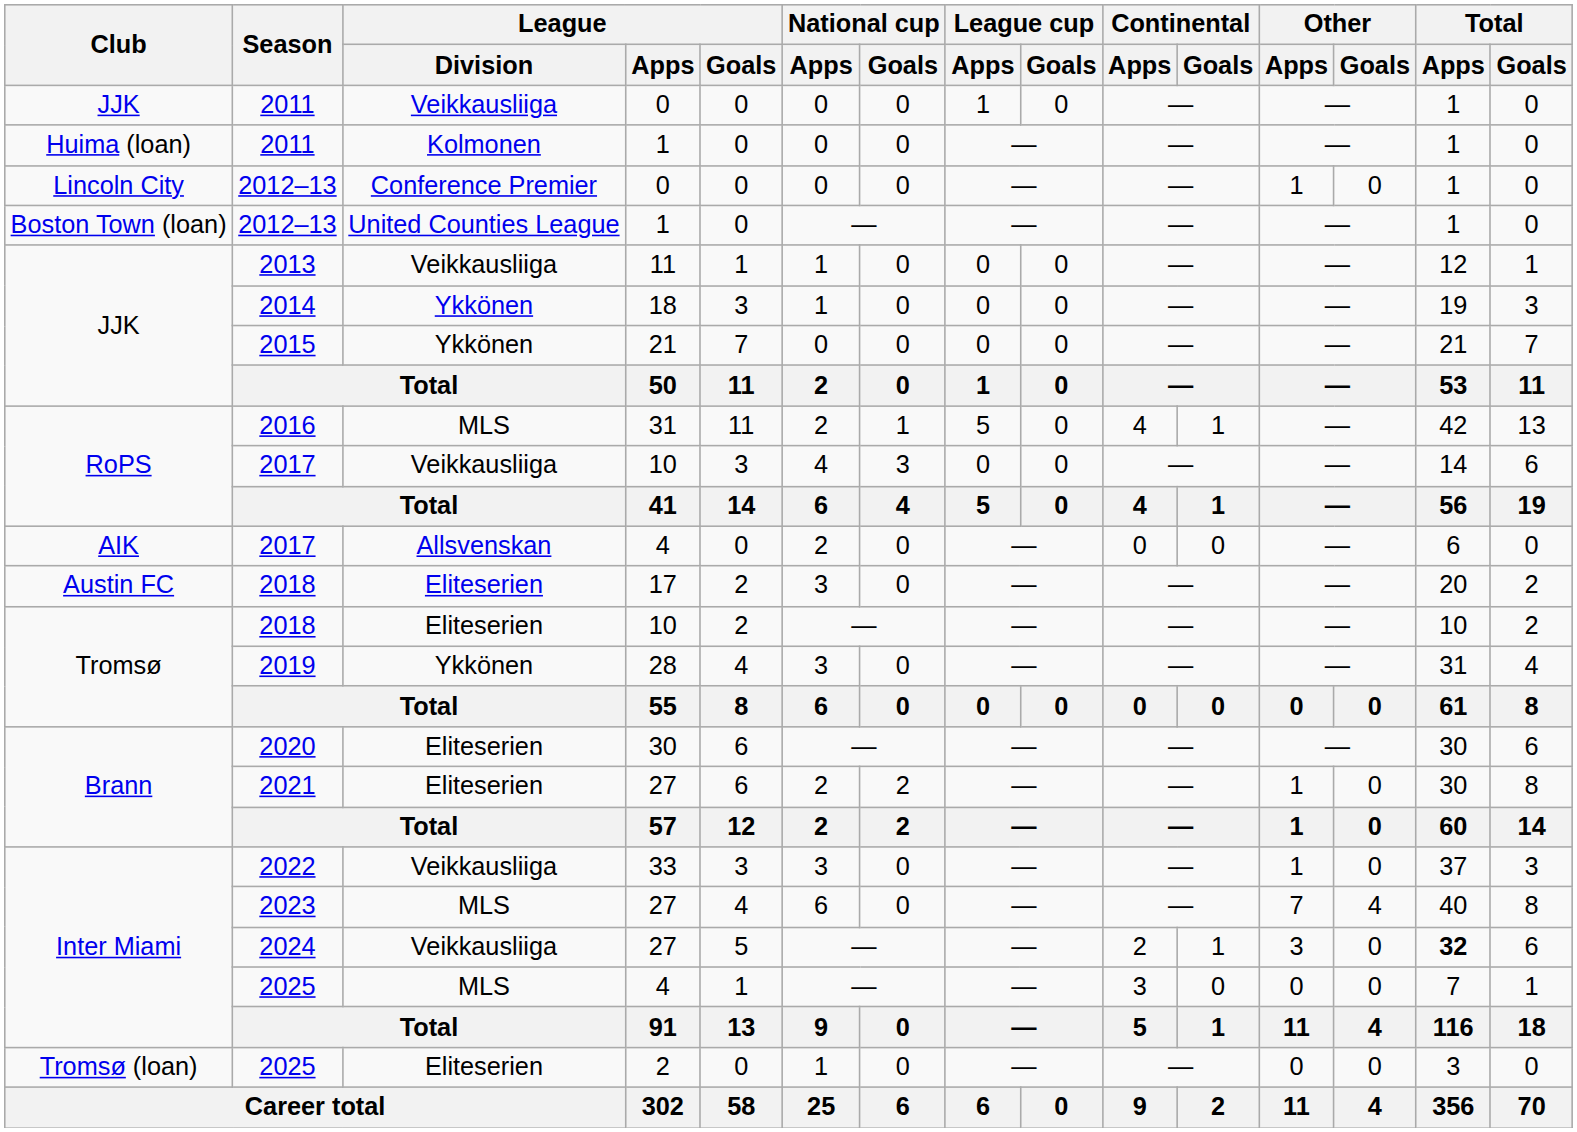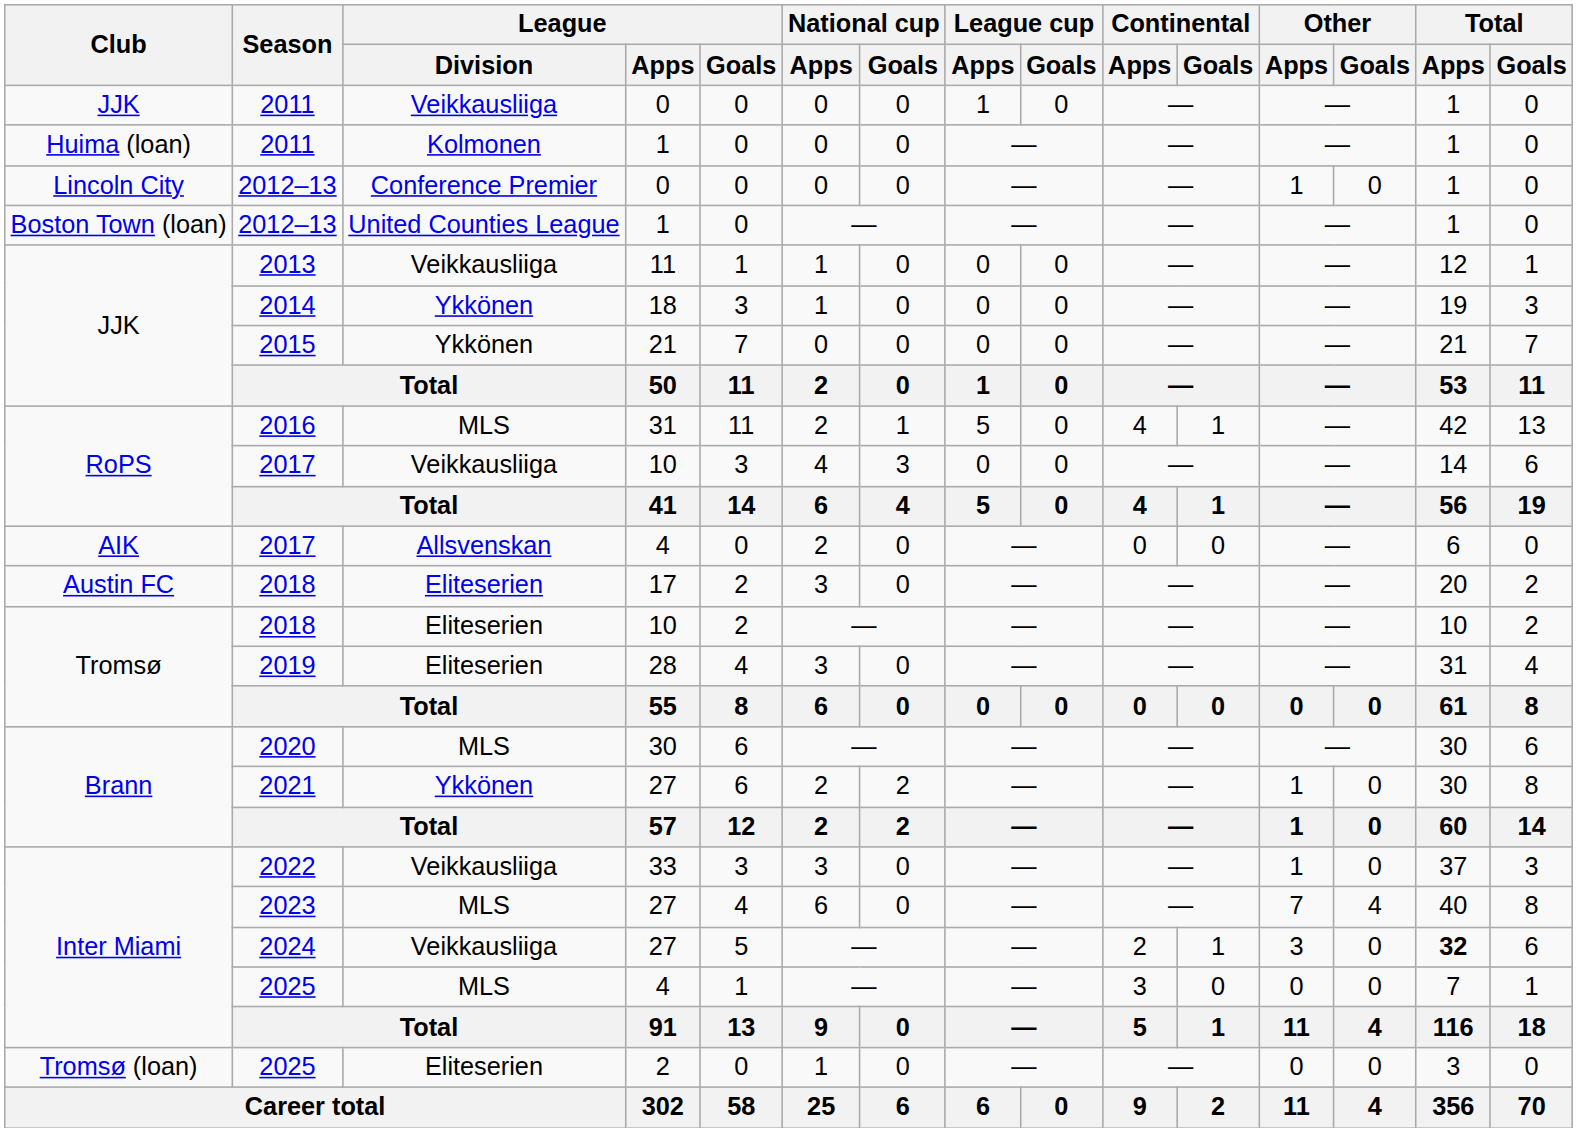2019 | League / Division: Ykkönen -> Eliteserien
2020 | League / Division: Eliteserien -> MLS
2021 | League / Division: Eliteserien -> Ykkönen
